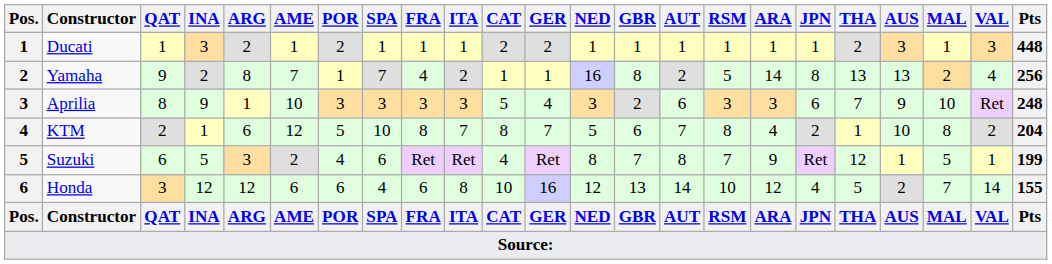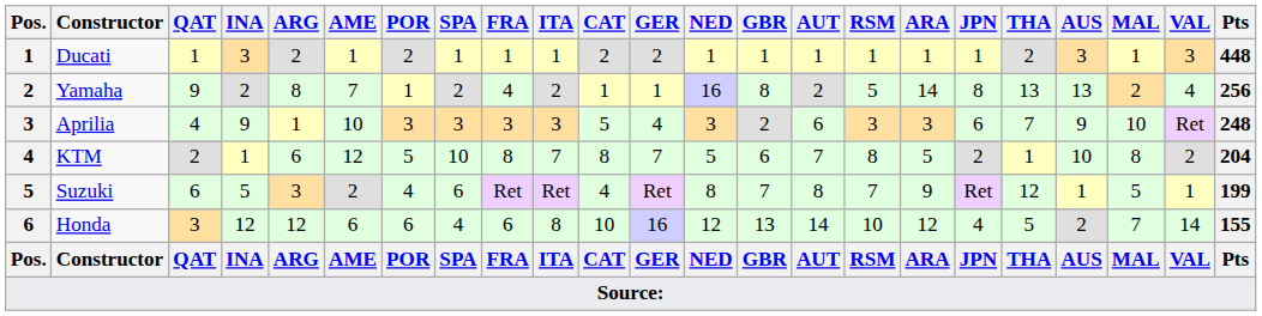Yamaha | SPA: 7 -> 2
Aprilia | QAT: 8 -> 4
KTM | ARA: 4 -> 5
